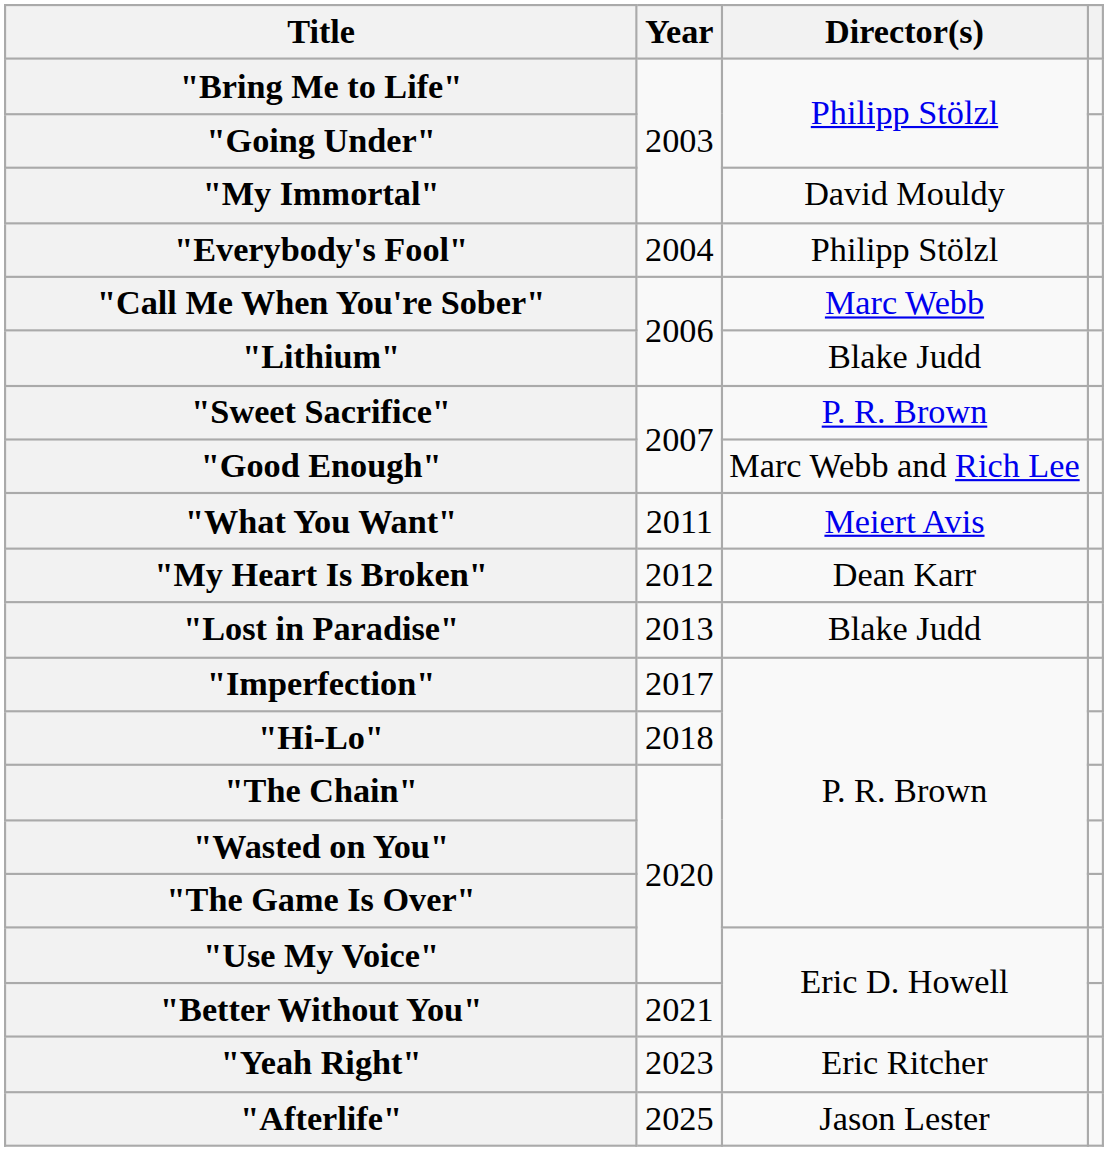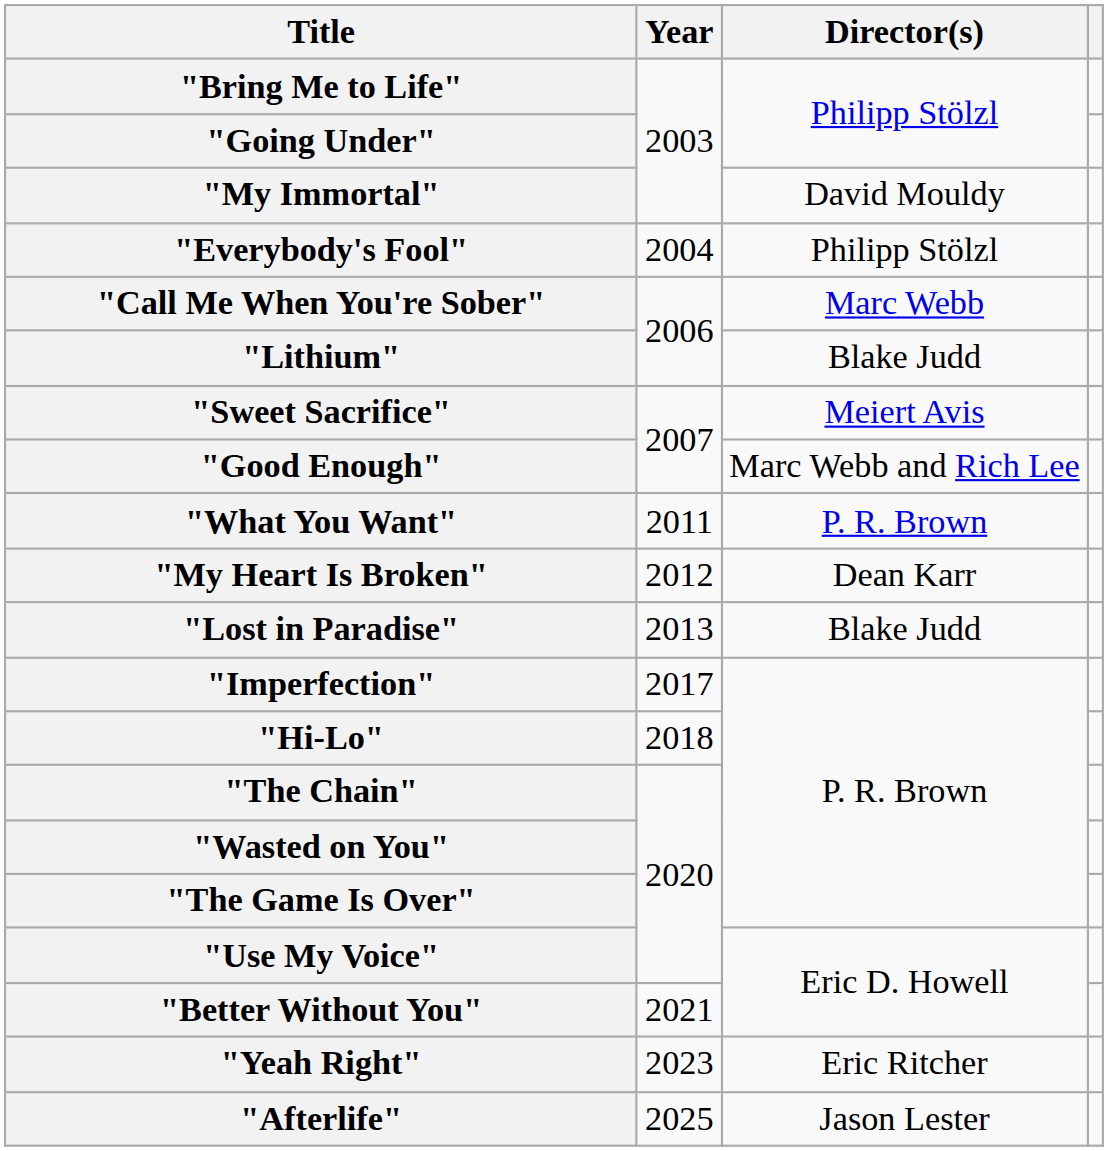"Sweet Sacrifice" | Director(s): P. R. Brown -> Meiert Avis
"What You Want" | Director(s): Meiert Avis -> P. R. Brown
